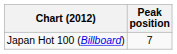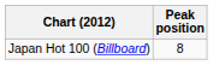Japan Hot 100 (Billboard) | Peak position: 7 -> 8
